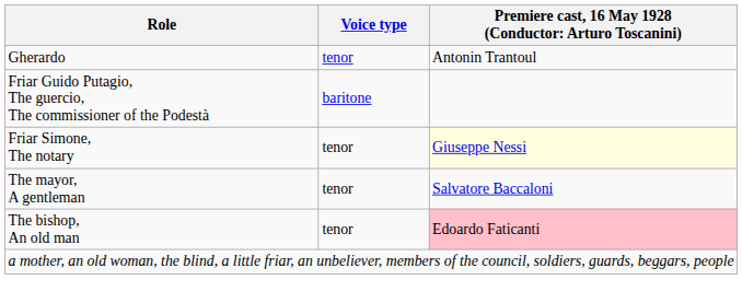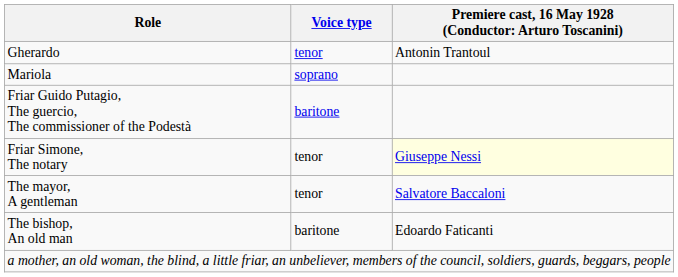+ row: Mariola | soprano
The bishop, An old man | Voice type: tenor -> baritone
The bishop, An old man | column 3: pink background -> no background
